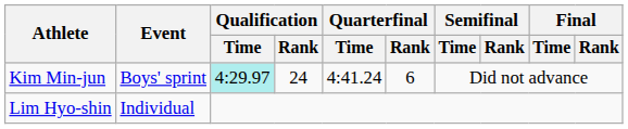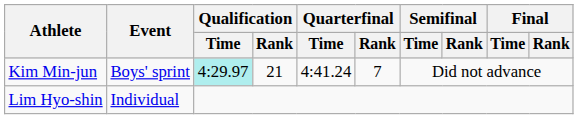Kim Min-jun | Qualification / Rank: 24 -> 21
Kim Min-jun | Quarterfinal / Rank: 6 -> 7
